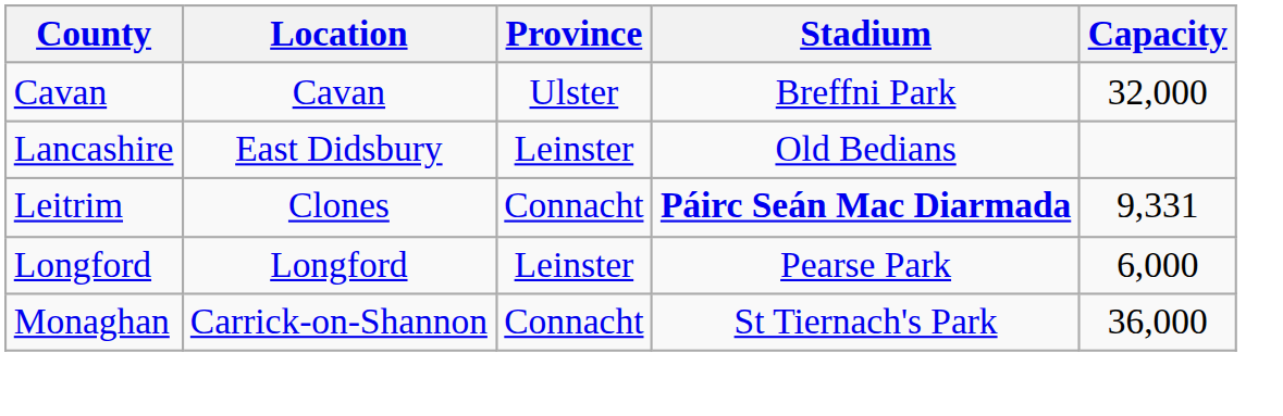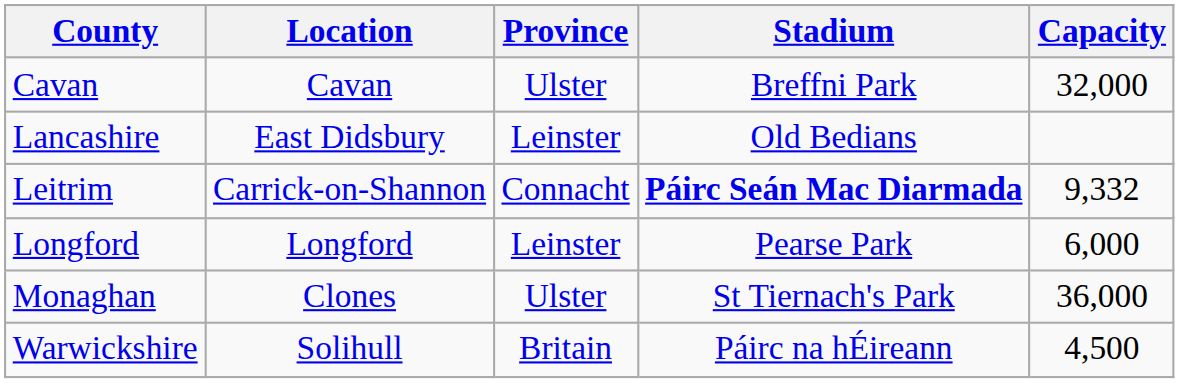Leitrim | Location: Clones -> Carrick-on-Shannon
Leitrim | Capacity: 9,331 -> 9,332
Monaghan | Location: Carrick-on-Shannon -> Clones
Monaghan | Province: Connacht -> Ulster
+ row: Warwickshire | Solihull | Britain | Páirc na hÉireann | 4,500
